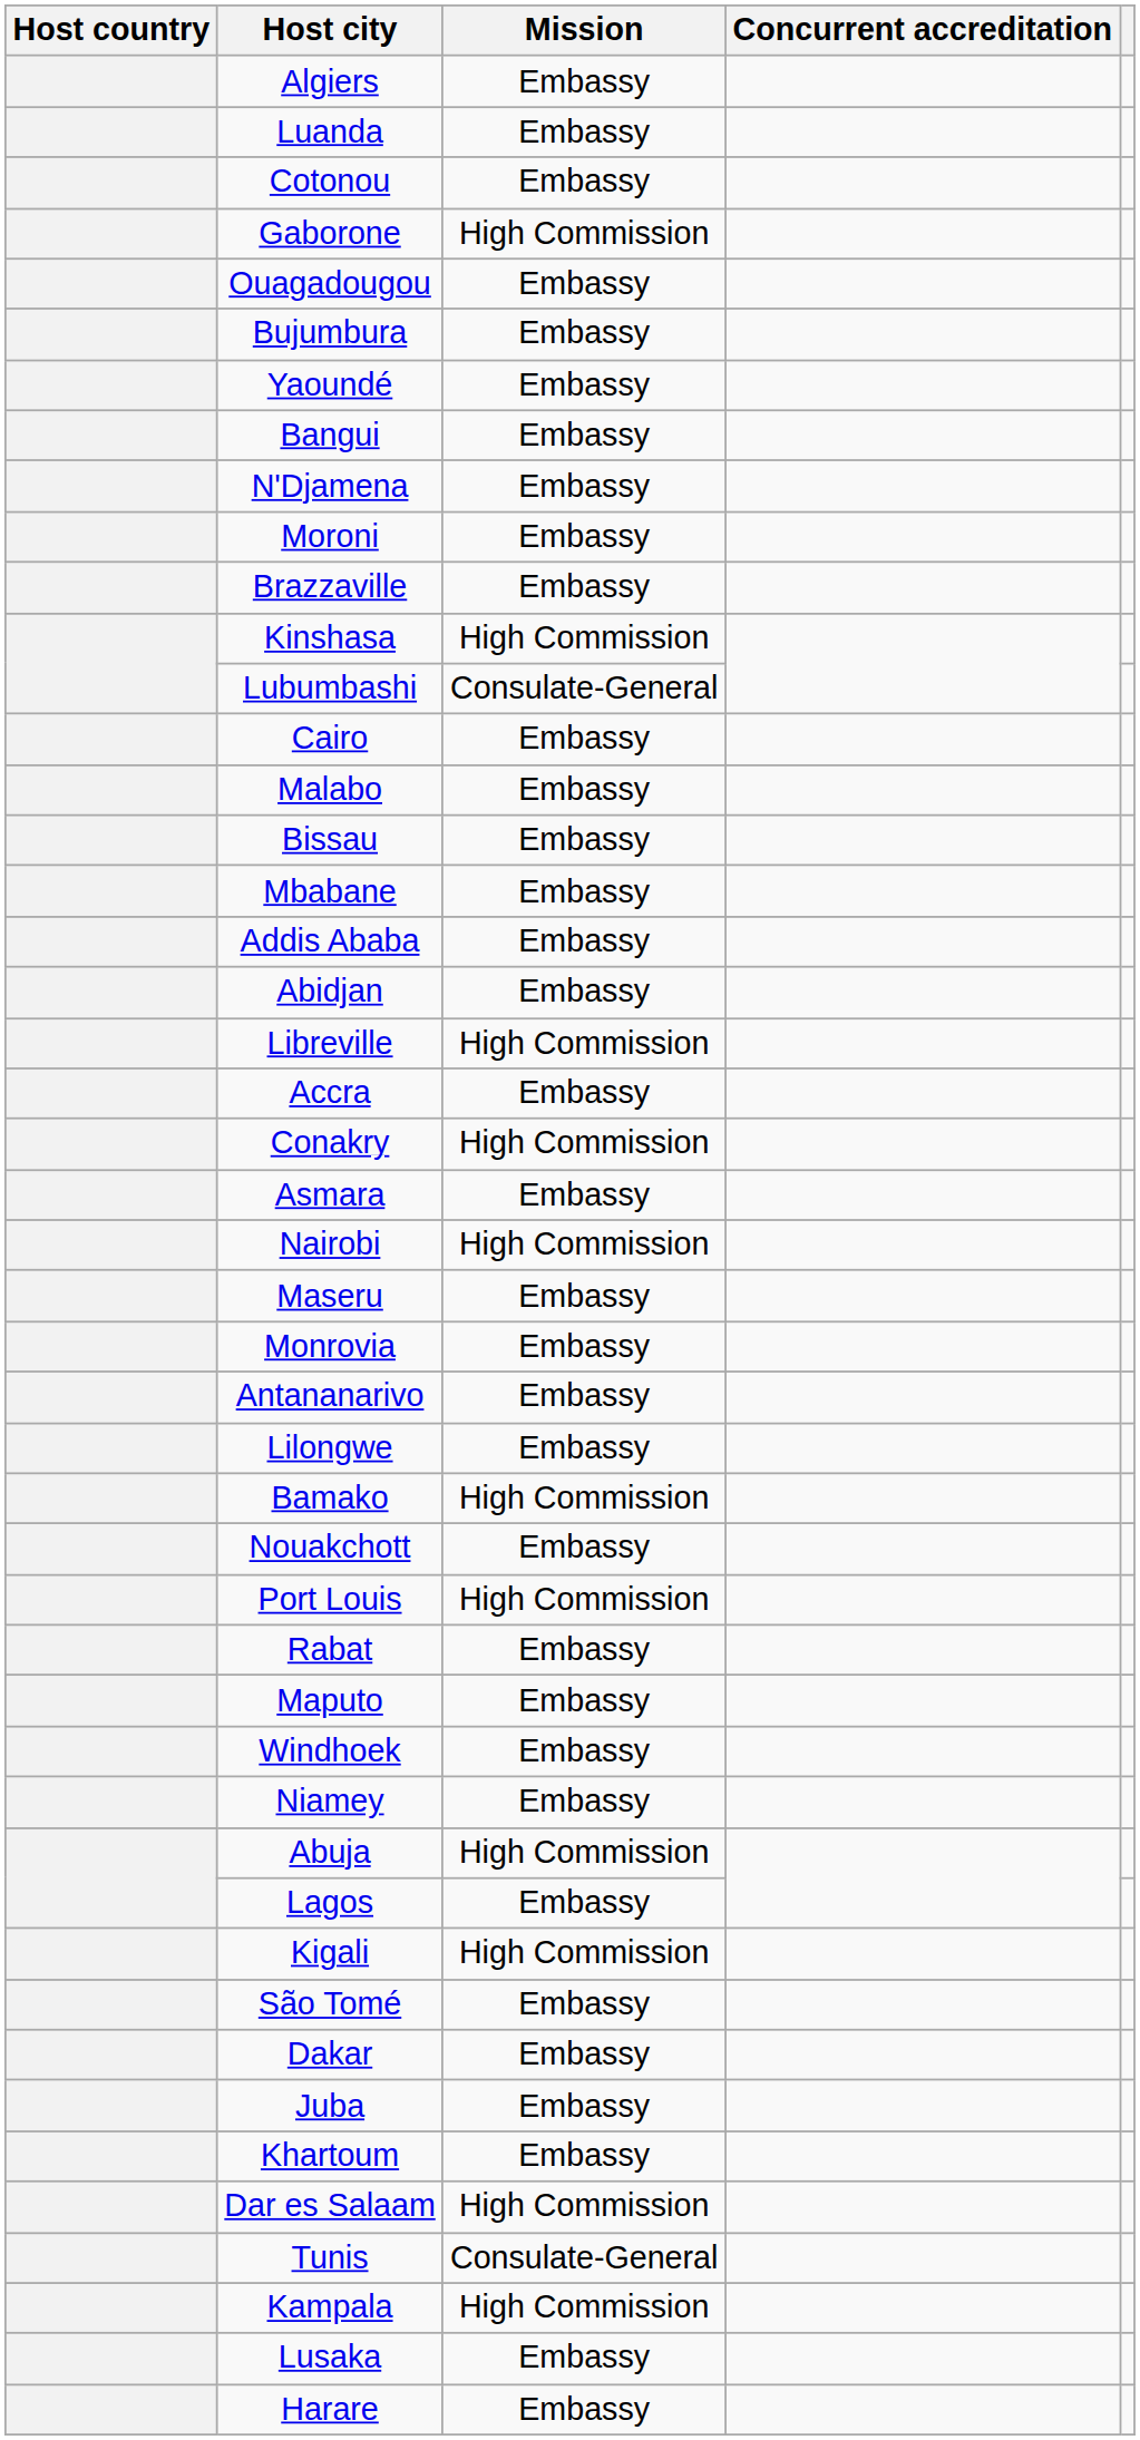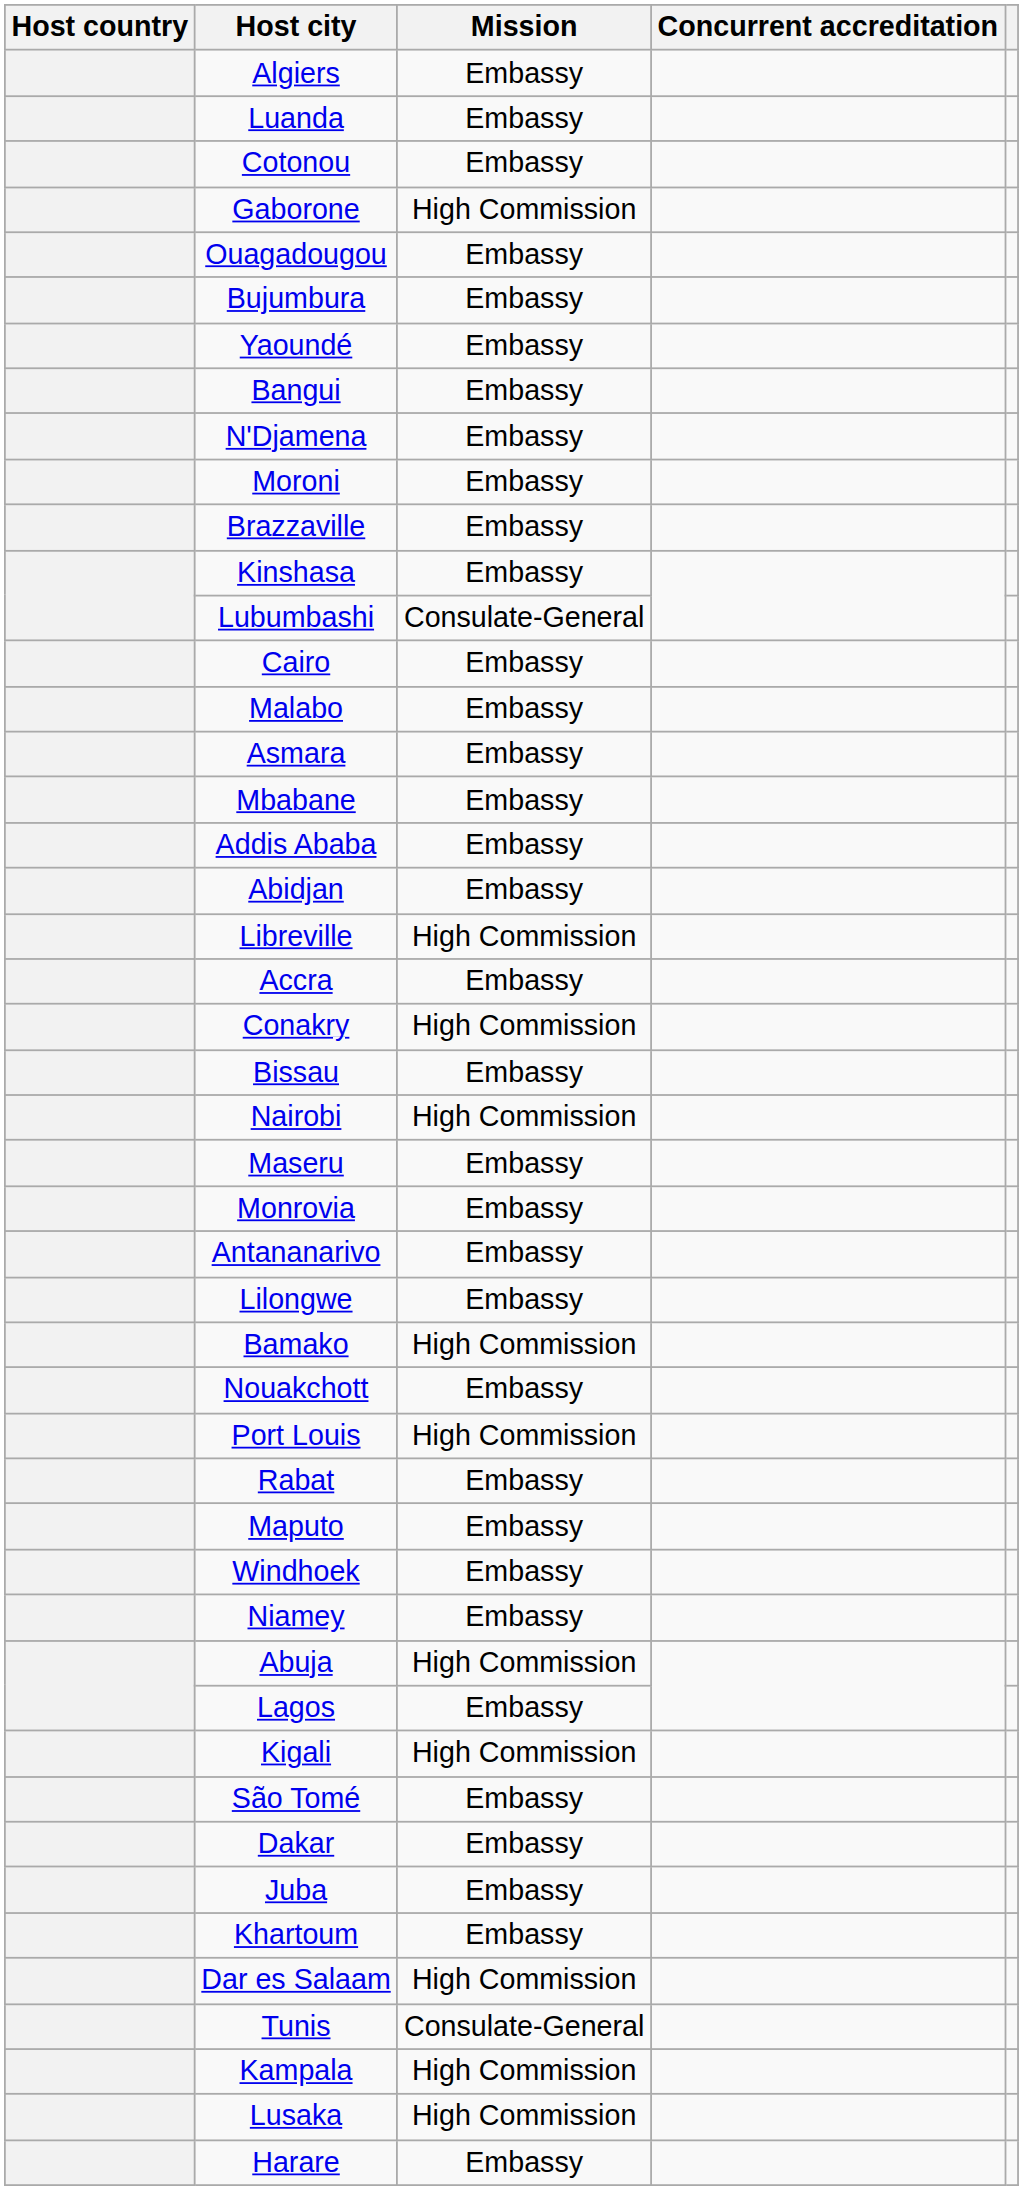Kinshasa | Mission: High Commission -> Embassy
rows swapped: Asmara <-> Bissau
Lusaka | Mission: Embassy -> High Commission
